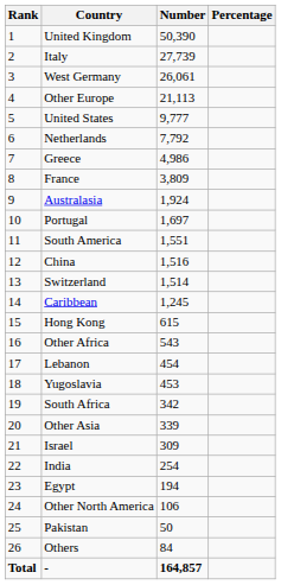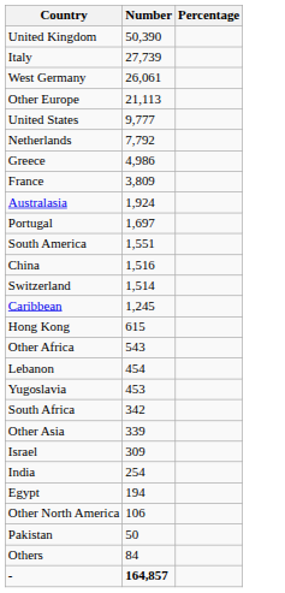- column: Rank | 1 | 2 | 3 | 4 | 5 | 6 | 7 | 8 | 9 | 10 | 11 | 12 | 13 | 14 | 15 | 16 | 17 | 18 | 19 | 20 | 21 | 22 | 23 | 24 | 25 | 26 | Total
